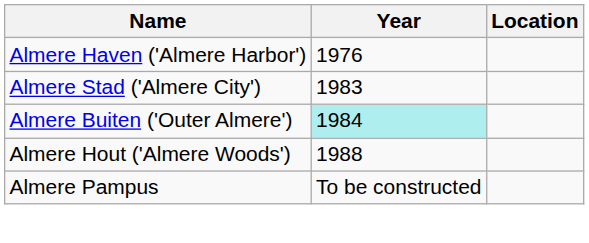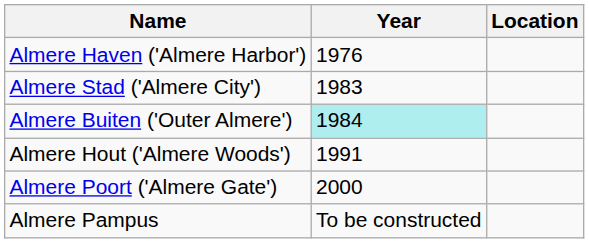Almere Hout ('Almere Woods') | Year: 1988 -> 1991
+ row: Almere Poort ('Almere Gate') | 2000
